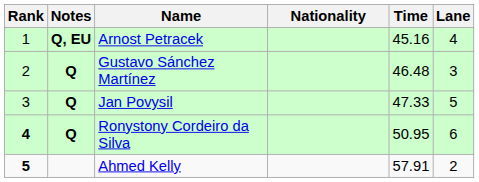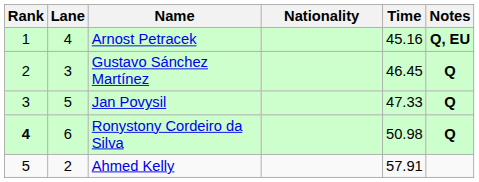columns swapped: Lane <-> Notes
Gustavo Sánchez Martínez | Time: 46.48 -> 46.45
Ronystony Cordeiro da Silva | Time: 50.95 -> 50.98
Ahmed Kelly | Rank: bold -> normal
